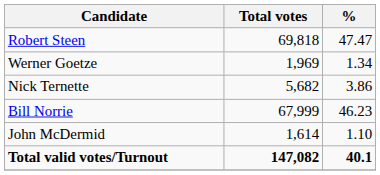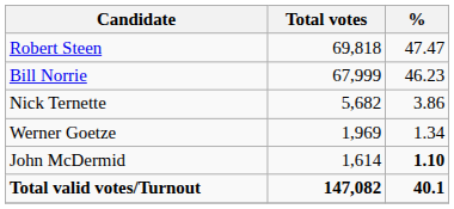rows swapped: Bill Norrie <-> Werner Goetze
John McDermid | %: normal -> bold
